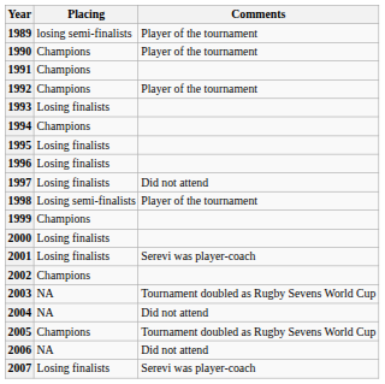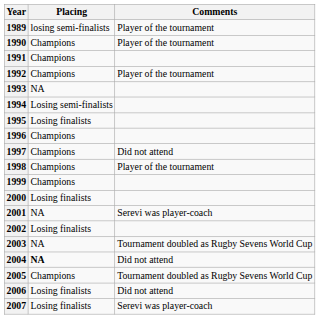1993 | Placing: Losing finalists -> NA
1994 | Placing: Champions -> Losing semi-finalists
1996 | Placing: Losing finalists -> Champions
1997 | Placing: Losing finalists -> Champions
1998 | Placing: Losing semi-finalists -> Champions
2001 | Placing: Losing finalists -> NA
2002 | Placing: Champions -> Losing finalists
2004 | Placing: normal -> bold
2006 | Placing: NA -> Losing finalists
